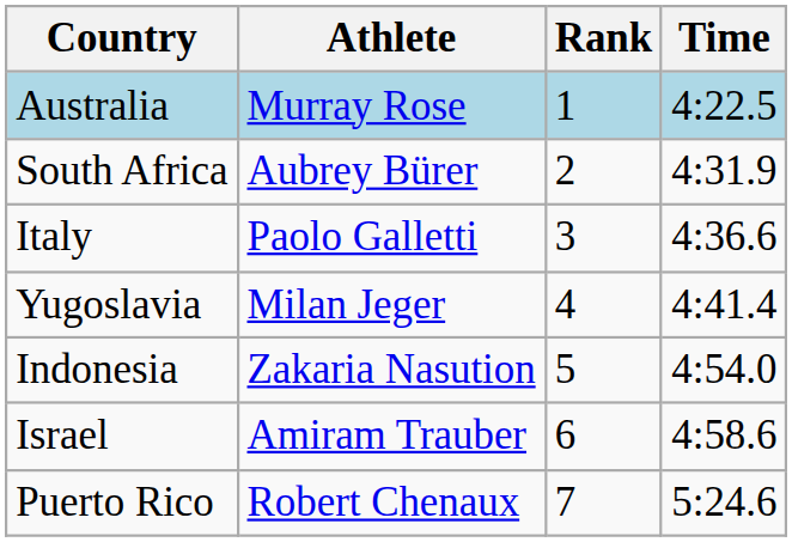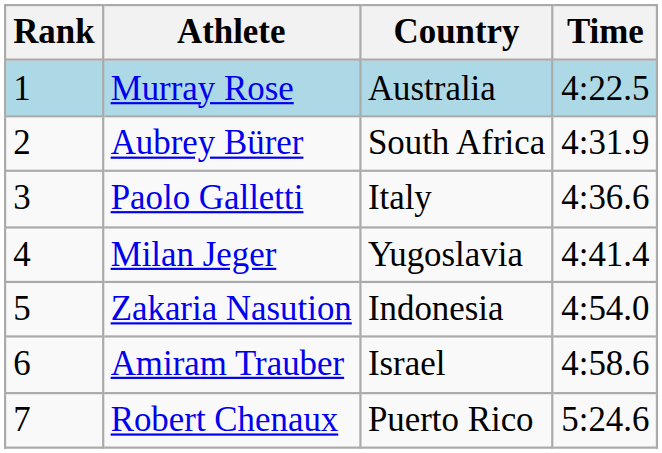columns swapped: Rank <-> Country
